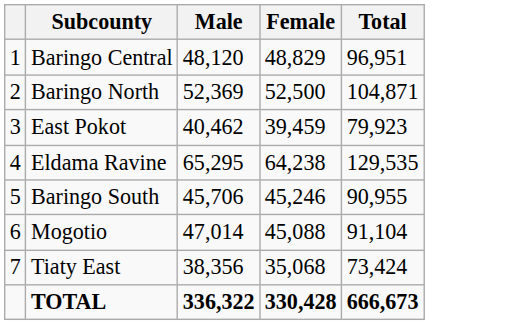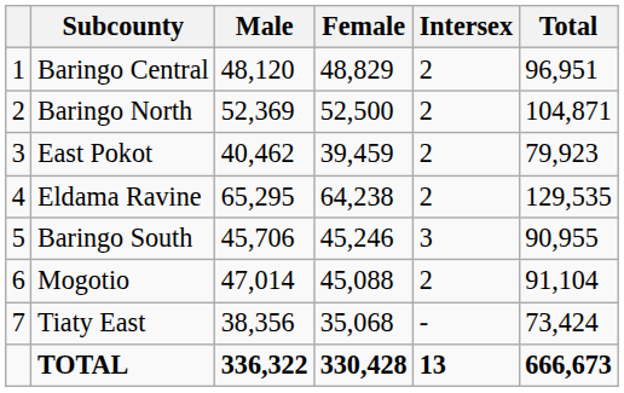+ column: Intersex | 2 | 2 | 2 | 2 | 3 | 2 | - | 13
